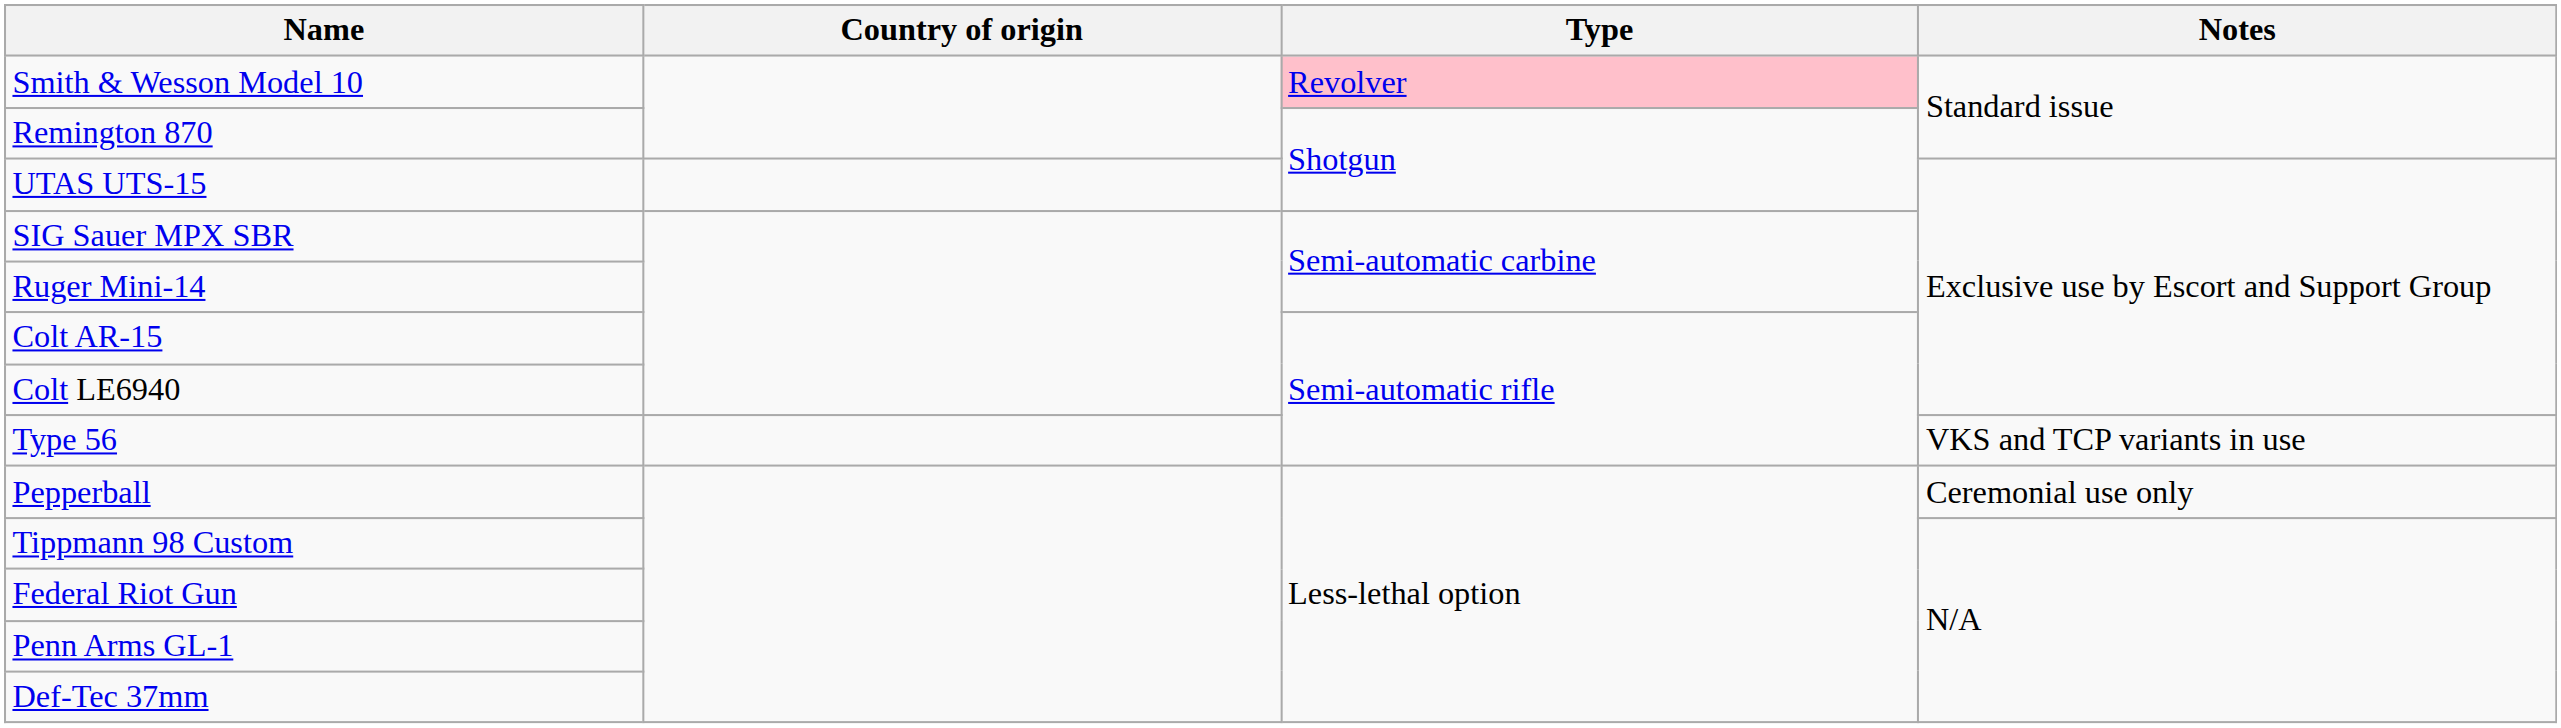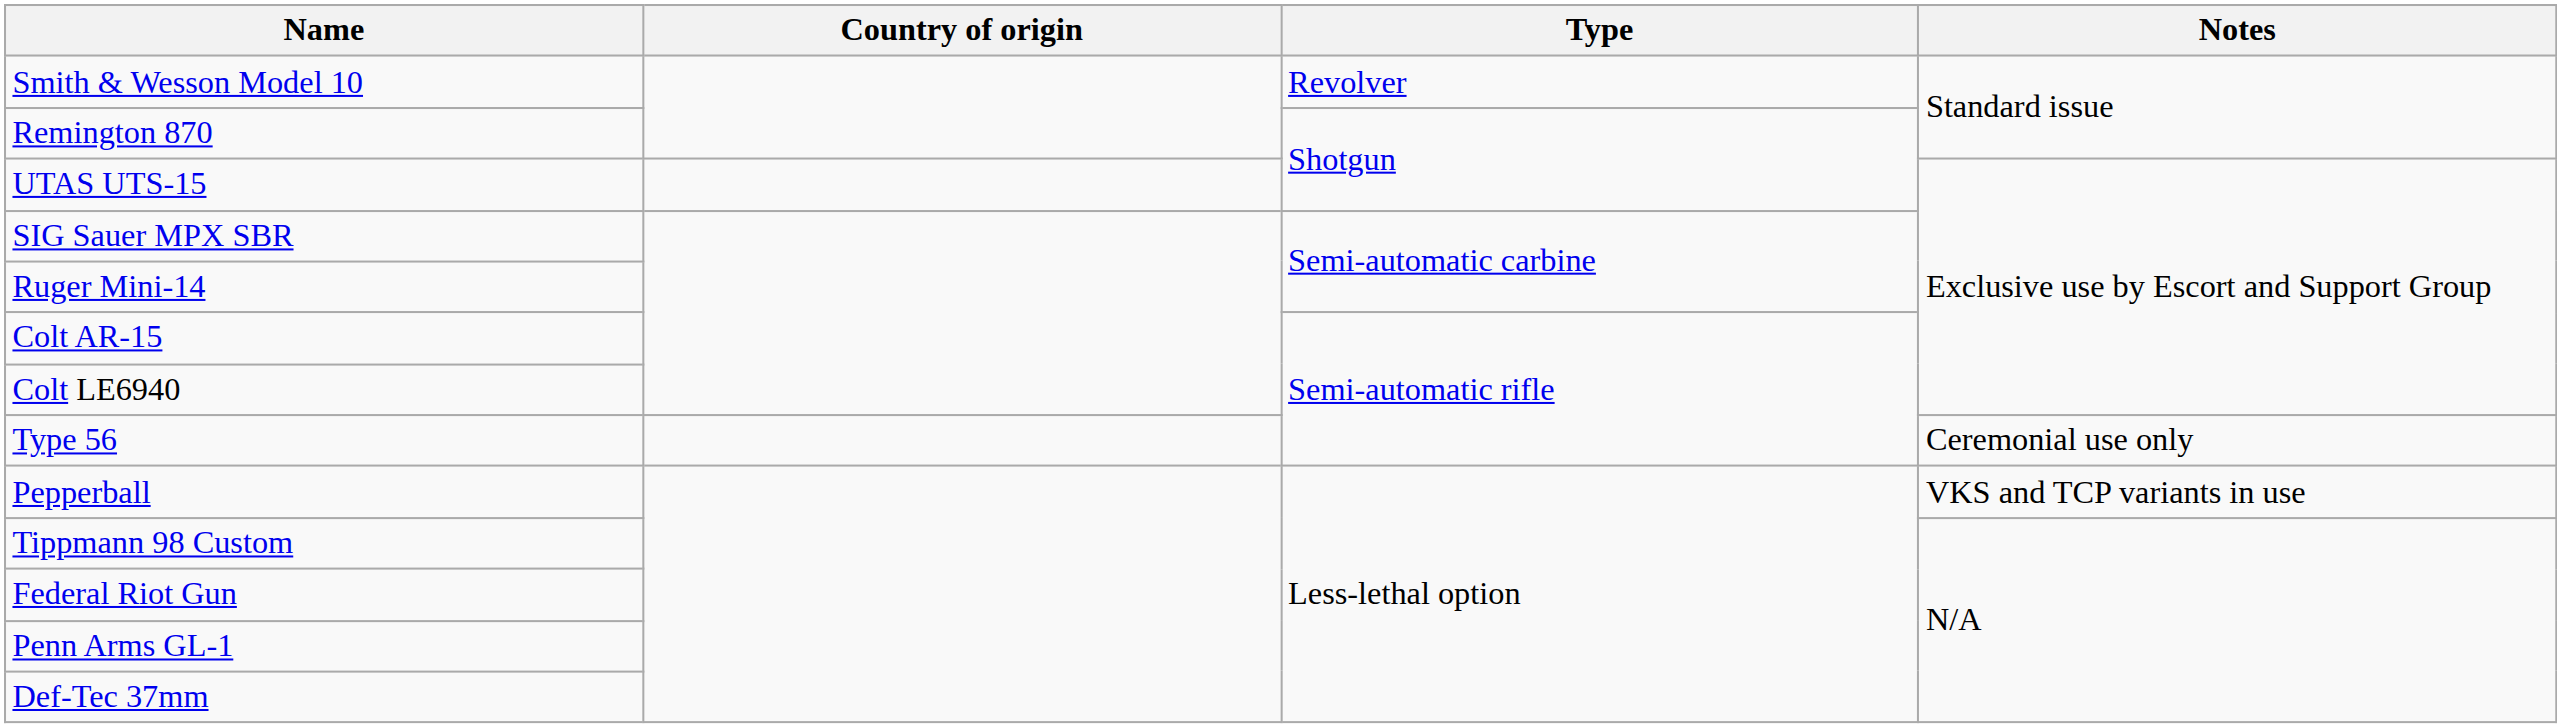Smith & Wesson Model 10 | Type: pink background -> no background
Type 56 | Notes: VKS and TCP variants in use -> Ceremonial use only
Pepperball | Notes: Ceremonial use only -> VKS and TCP variants in use
